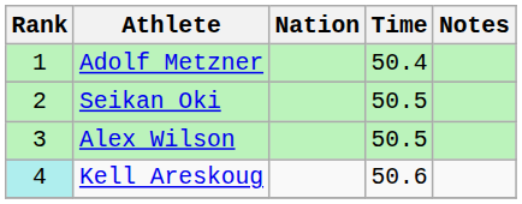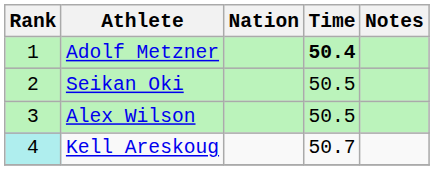Adolf Metzner | Time: normal -> bold
Kell Areskoug | Time: 50.6 -> 50.7
